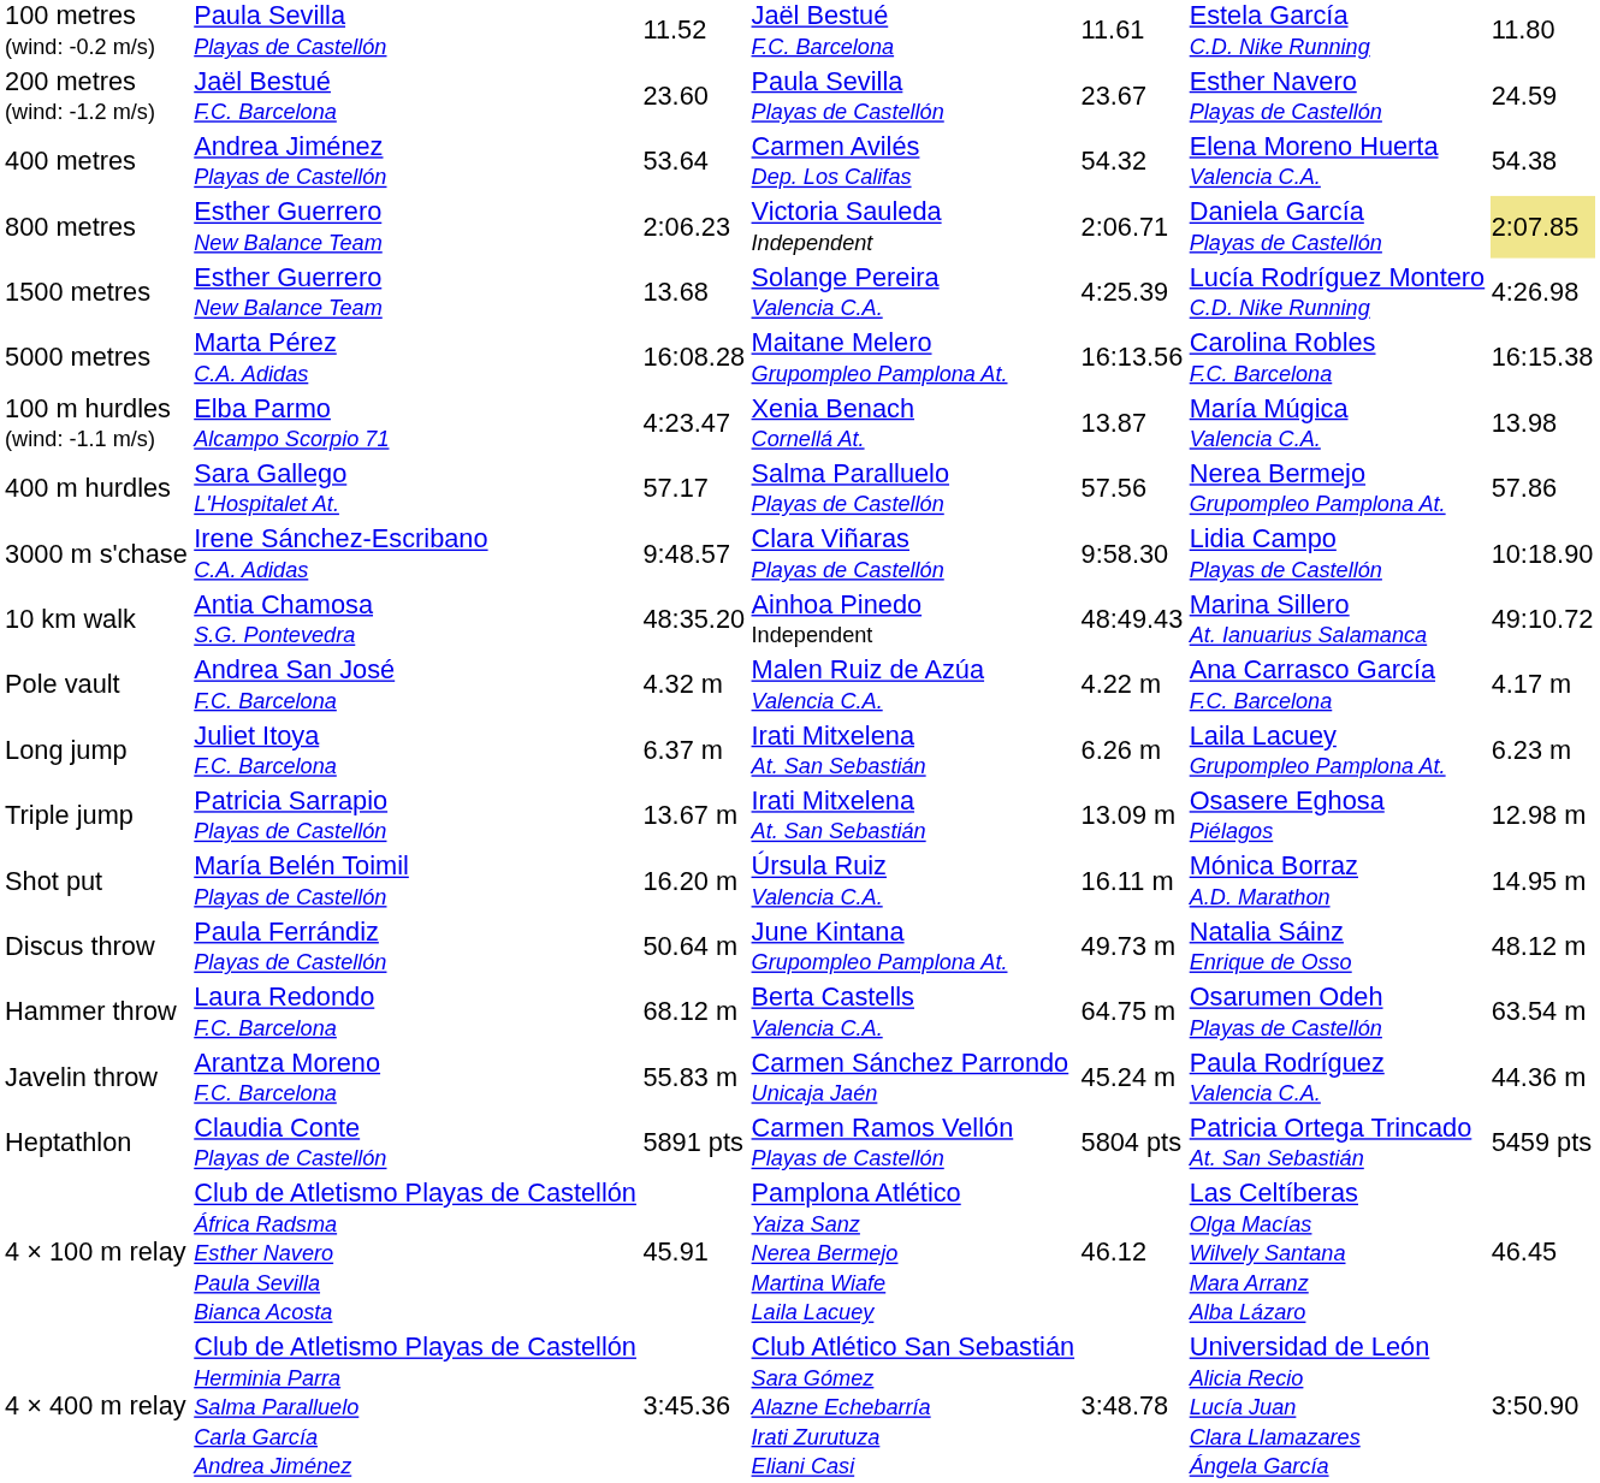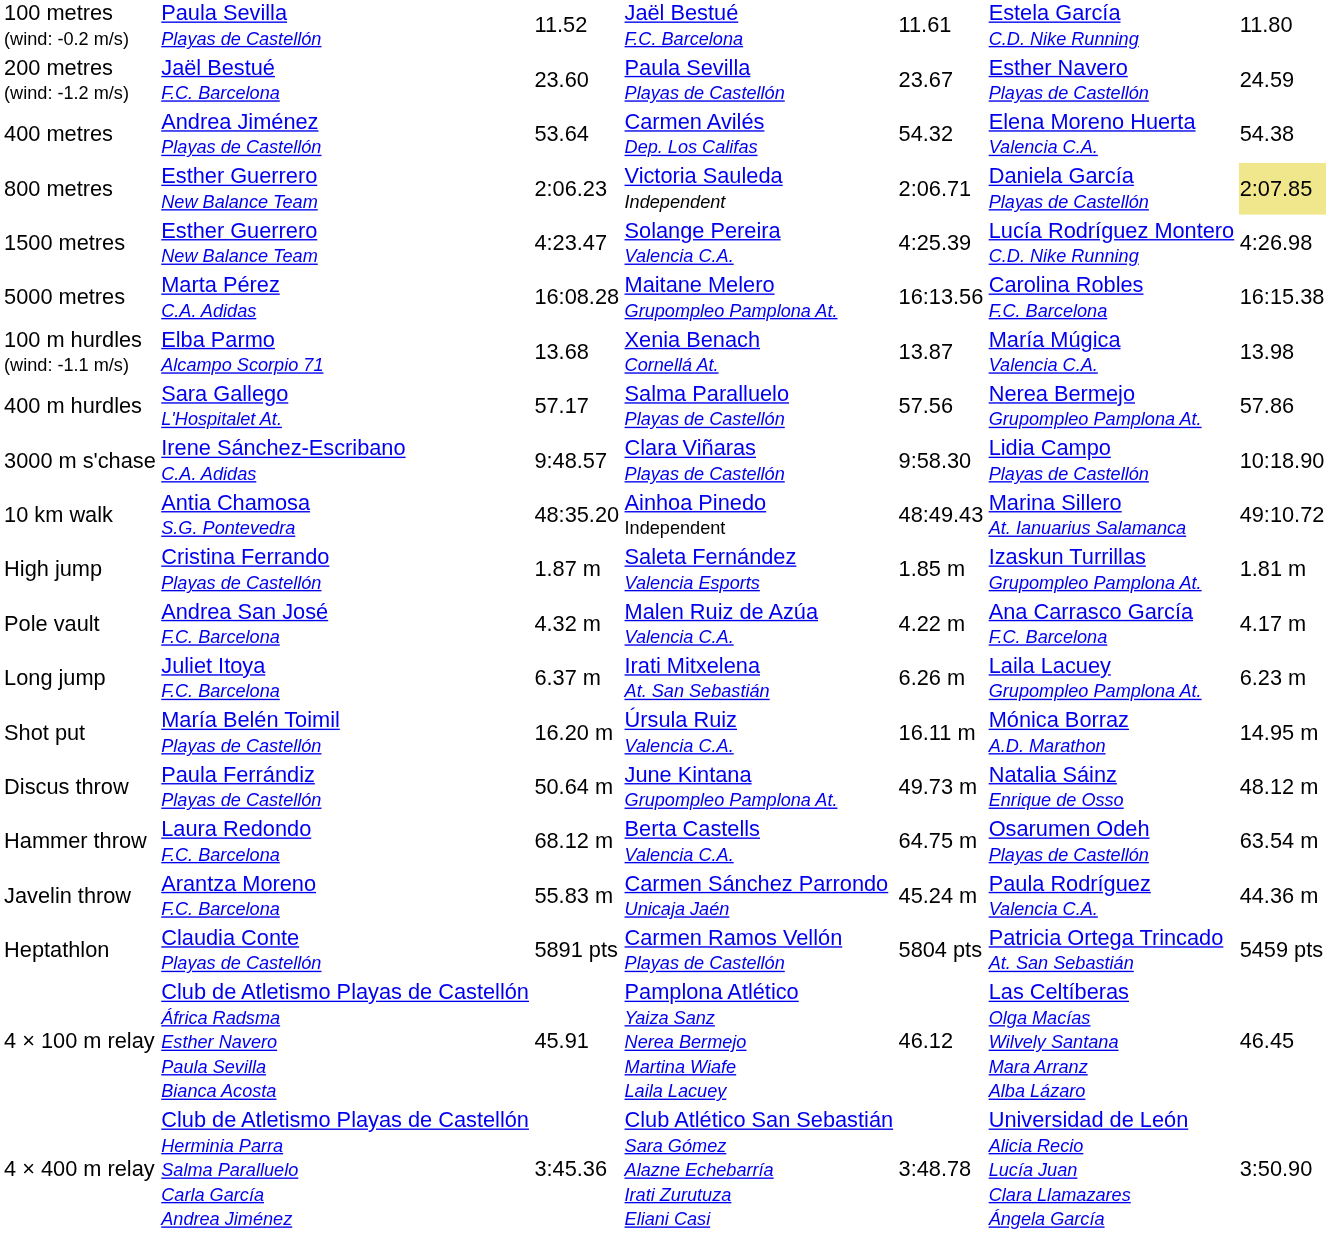1500 metres | column 3: 13.68 -> 4:23.47
100 m hurdles (wind: -1.1 m/s) | column 3: 4:23.47 -> 13.68
+ row: High jump | Cristina Ferrando Playas de Castellón | 1.87 m | Saleta Fernández Valencia Esports | 1.85 m | Izaskun Turrillas Grupompleo Pamplona At. | 1.81 m
- row: Triple jump | Patricia Sarrapio Playas de Castellón | 13.67 m | Irati Mitxelena At. San Sebastián | 13.09 m | Osasere Eghosa Piélagos | 12.98 m
